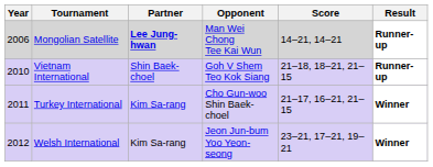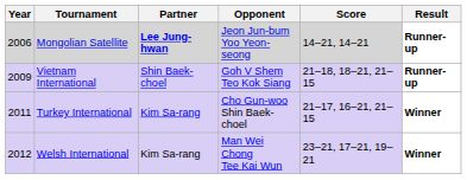Mongolian Satellite | Opponent: Man Wei Chong Tee Kai Wun -> Jeon Jun-bum Yoo Yeon-seong
Vietnam International | Year: 2010 -> 2009
Welsh International | Opponent: Jeon Jun-bum Yoo Yeon-seong -> Man Wei Chong Tee Kai Wun
